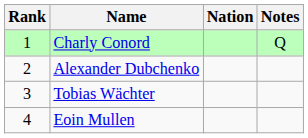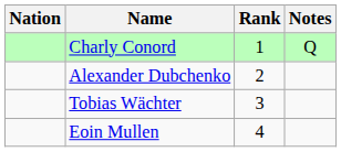columns swapped: Rank <-> Nation
